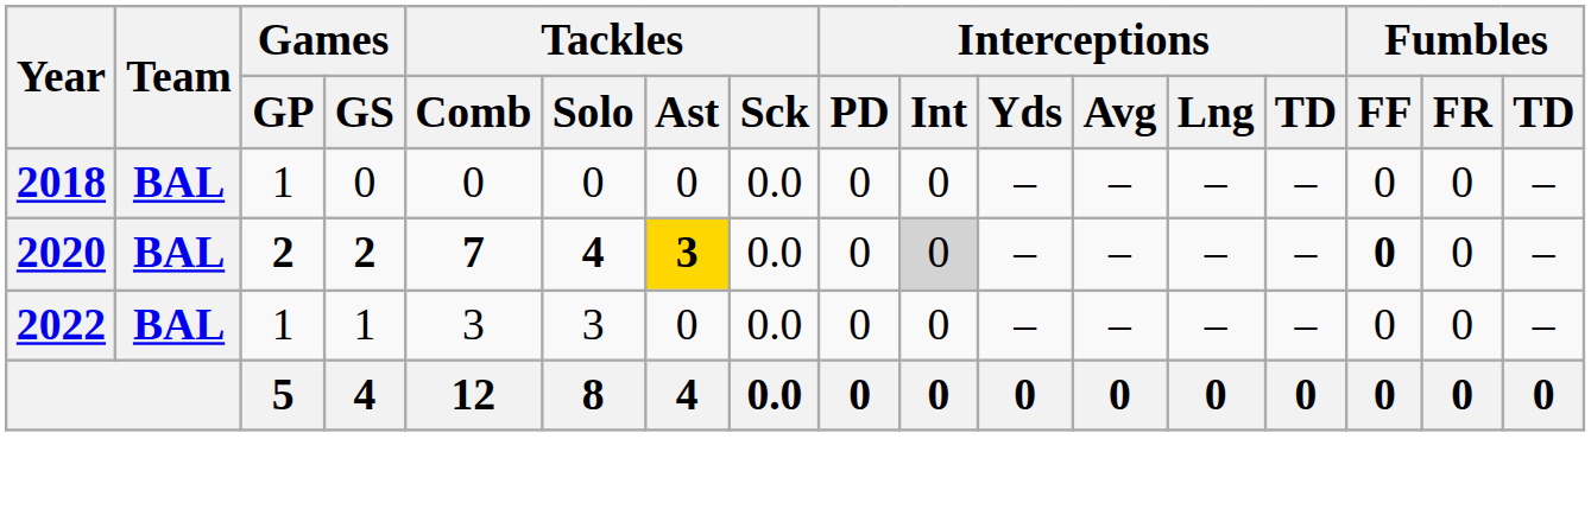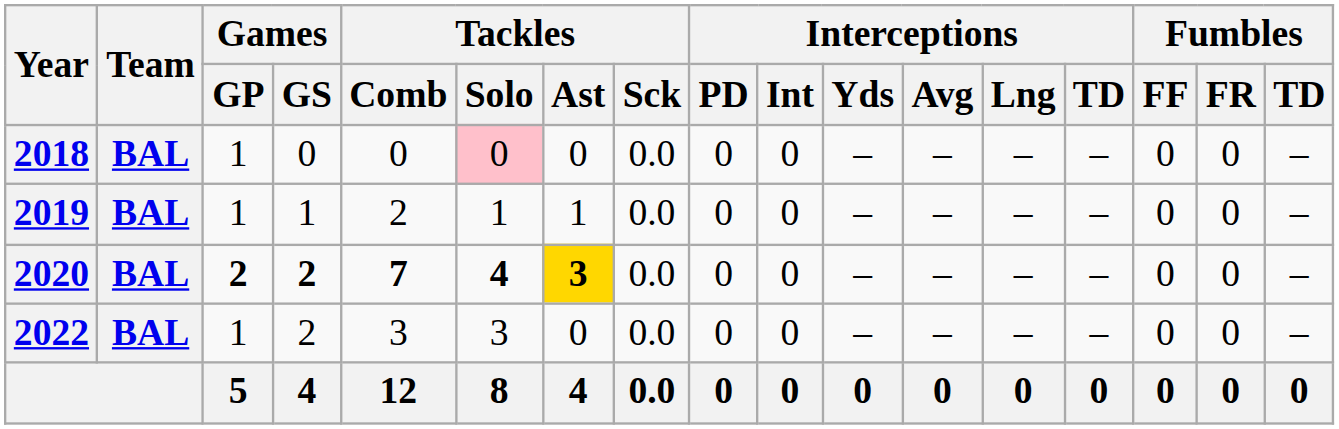2018 | Tackles / Solo: no background -> pink background
+ row: 2019 | BAL | 1 | 1 | 2 | 1 | 1 | 0.0 | 0 | 0 | – | – | – | – | 0 | 0 | –
2020 | Interceptions / Int: lightgrey background -> no background
2020 | Fumbles / FF: bold -> normal
2022 | Games / GS: 1 -> 2
